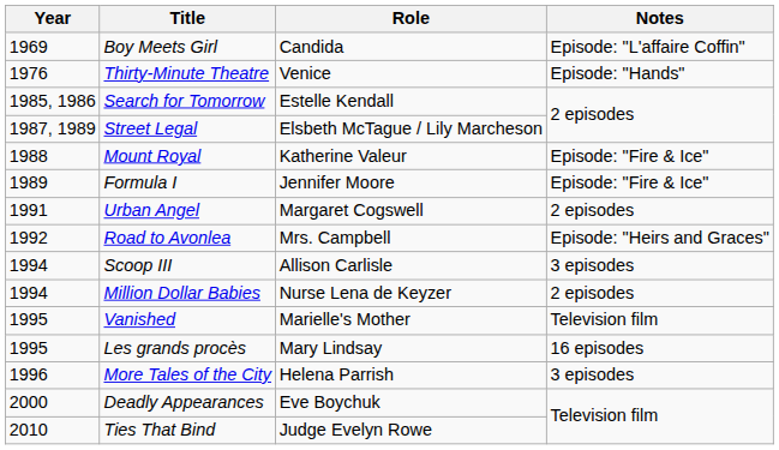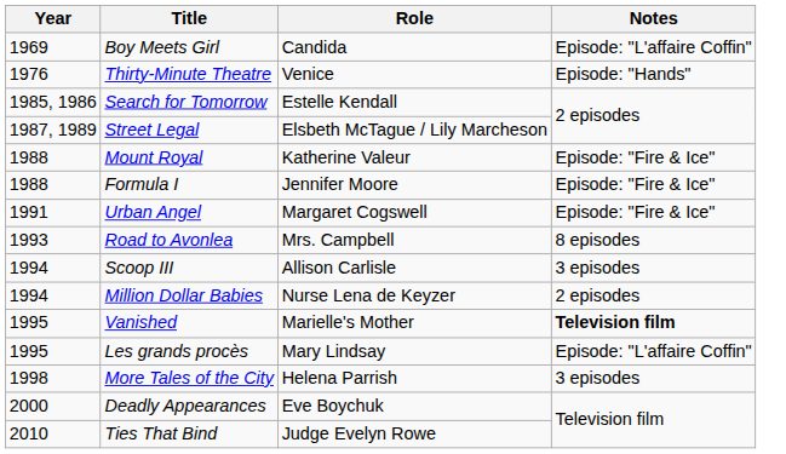Formula I | Year: 1989 -> 1988
Urban Angel | Notes: 2 episodes -> Episode: "Fire & Ice"
Road to Avonlea | Year: 1992 -> 1993
Road to Avonlea | Notes: Episode: "Heirs and Graces" -> 8 episodes
Vanished | Notes: normal -> bold
Les grands procès | Notes: 16 episodes -> Episode: "L'affaire Coffin"
More Tales of the City | Year: 1996 -> 1998
